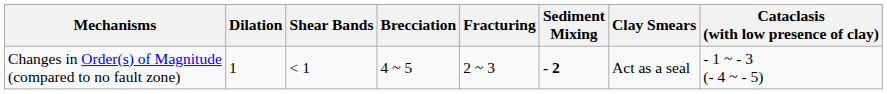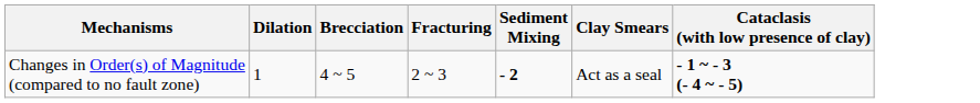- column: Shear Bands | < 1
Changes in Order(s) of Magnitude (compared to no fault zone) | Cataclasis (with low presence of clay): normal -> bold
